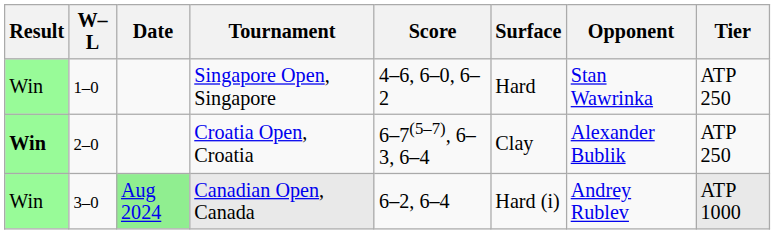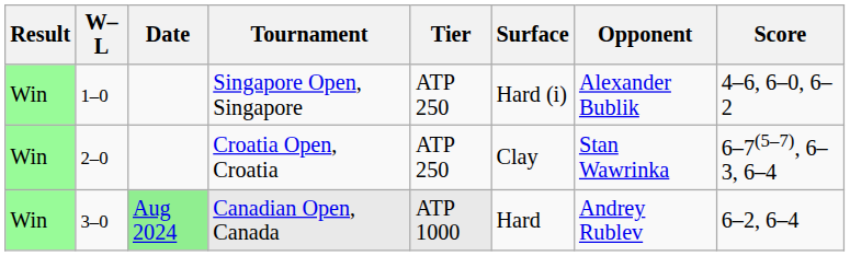columns swapped: Tier <-> Score
Singapore Open, Singapore | Surface: Hard -> Hard (i)
Singapore Open, Singapore | Opponent: Stan Wawrinka -> Alexander Bublik
Croatia Open, Croatia | Result: bold -> normal
Croatia Open, Croatia | Opponent: Alexander Bublik -> Stan Wawrinka
Canadian Open, Canada | Surface: Hard (i) -> Hard
